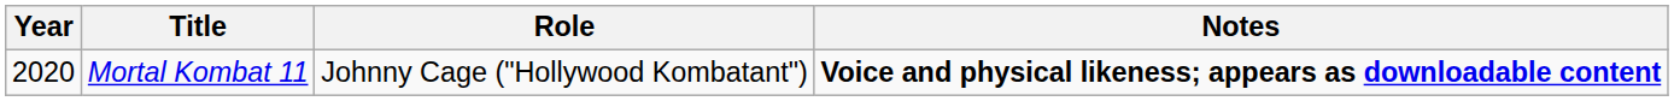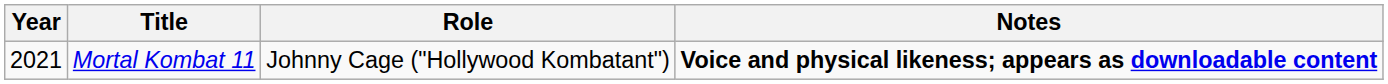Mortal Kombat 11 | Year: 2020 -> 2021
